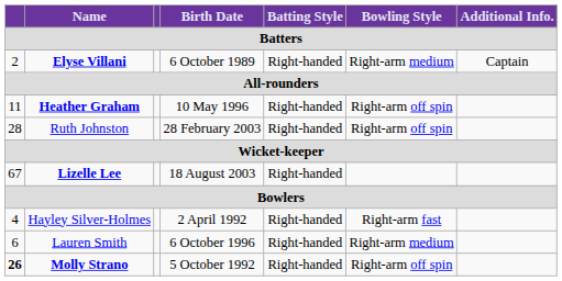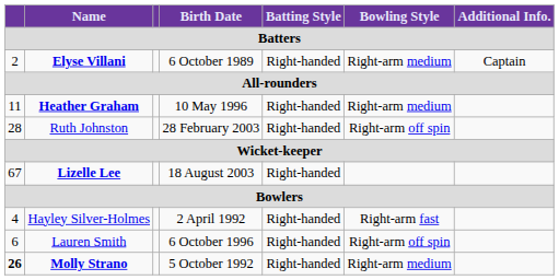Heather Graham | Bowling Style: Right-arm off spin -> Right-arm medium
Lauren Smith | Bowling Style: Right-arm medium -> Right-arm off spin
Molly Strano | Bowling Style: Right-arm off spin -> Right-arm medium
